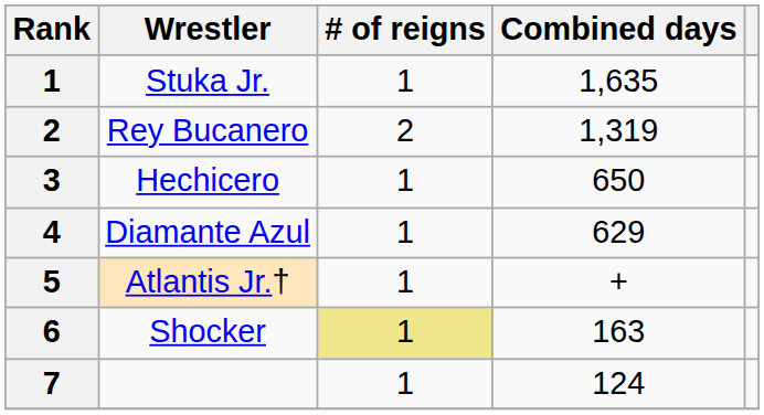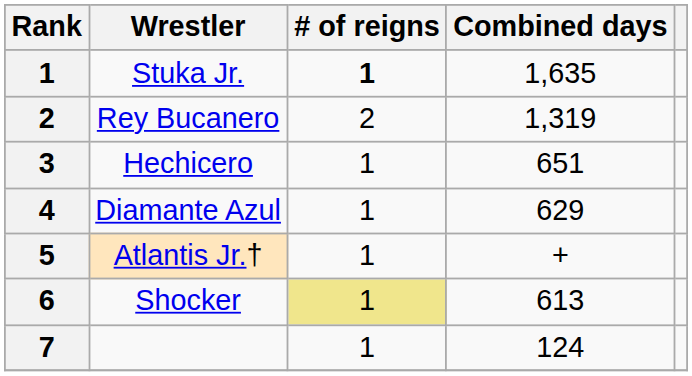Stuka Jr. | # of reigns: normal -> bold
Hechicero | Combined days: 650 -> 651
Shocker | Combined days: 163 -> 613
